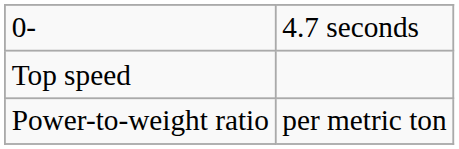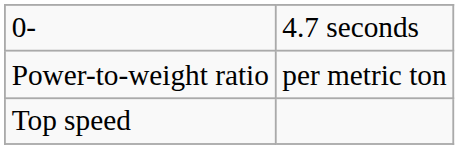rows swapped: Top speed <-> Power-to-weight ratio
